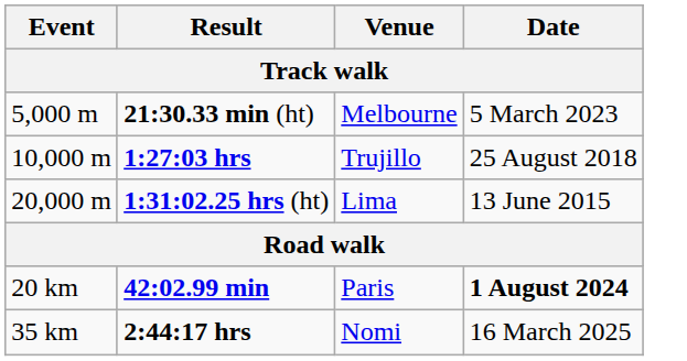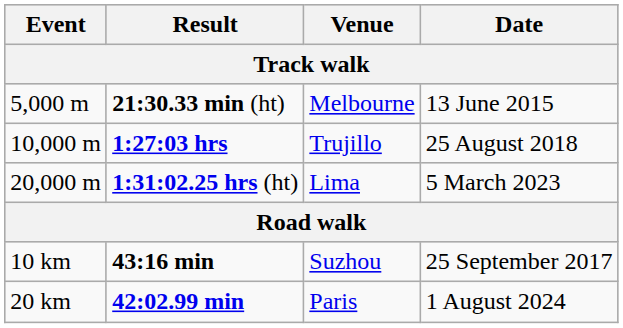5,000 m | Date: 5 March 2023 -> 13 June 2015
20,000 m | Date: 13 June 2015 -> 5 March 2023
+ row: 10 km | 43:16 min | Suzhou | 25 September 2017
20 km | Date: bold -> normal
- row: 35 km | 2:44:17 hrs | Nomi | 16 March 2025
